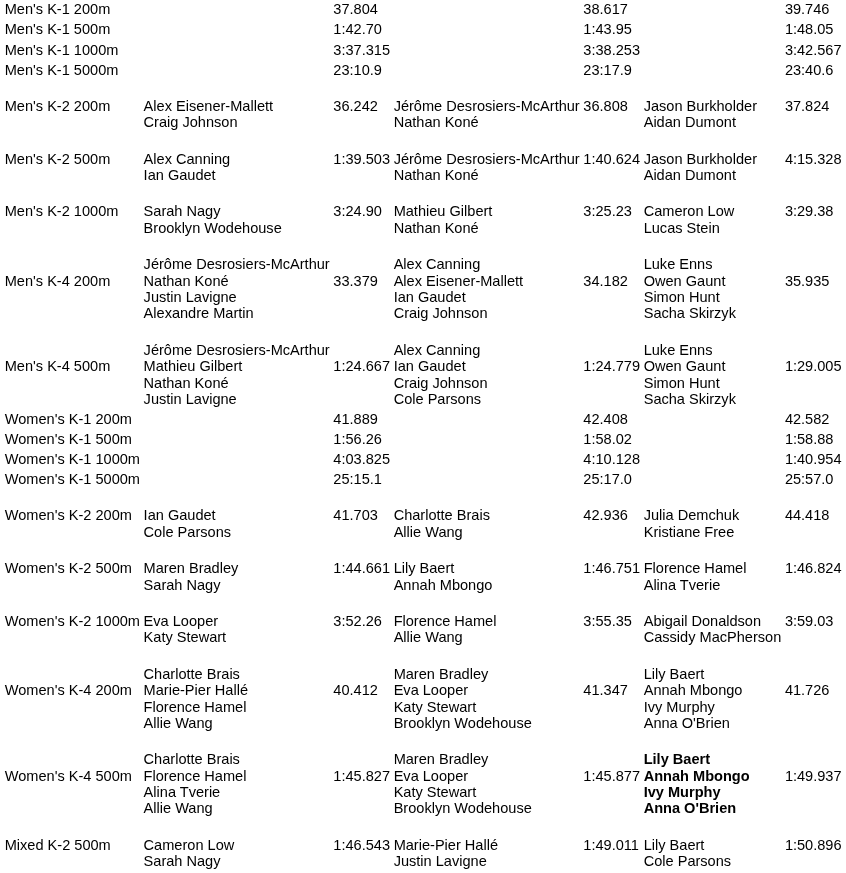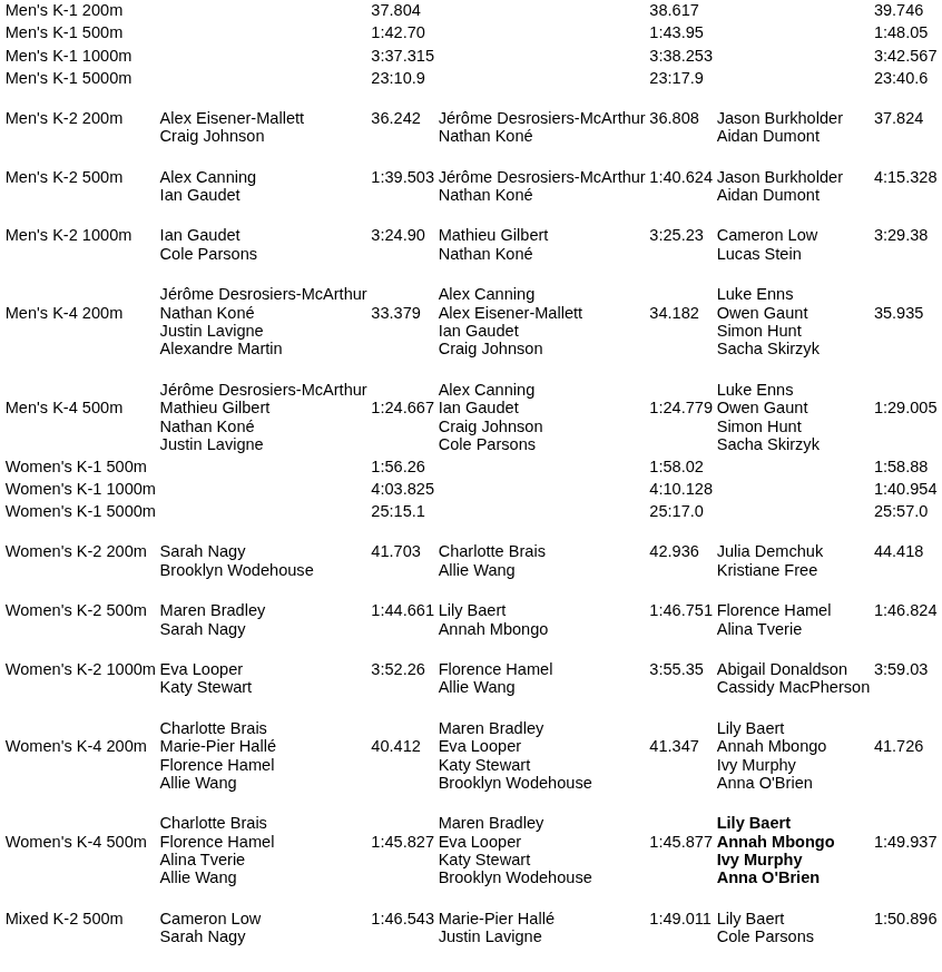Men's K-2 1000m | column 2: Sarah Nagy Brooklyn Wodehouse -> Ian Gaudet Cole Parsons
- row: Women's K-1 200m | 41.889 | 42.408 | 42.582
Women's K-2 200m | column 2: Ian Gaudet Cole Parsons -> Sarah Nagy Brooklyn Wodehouse
